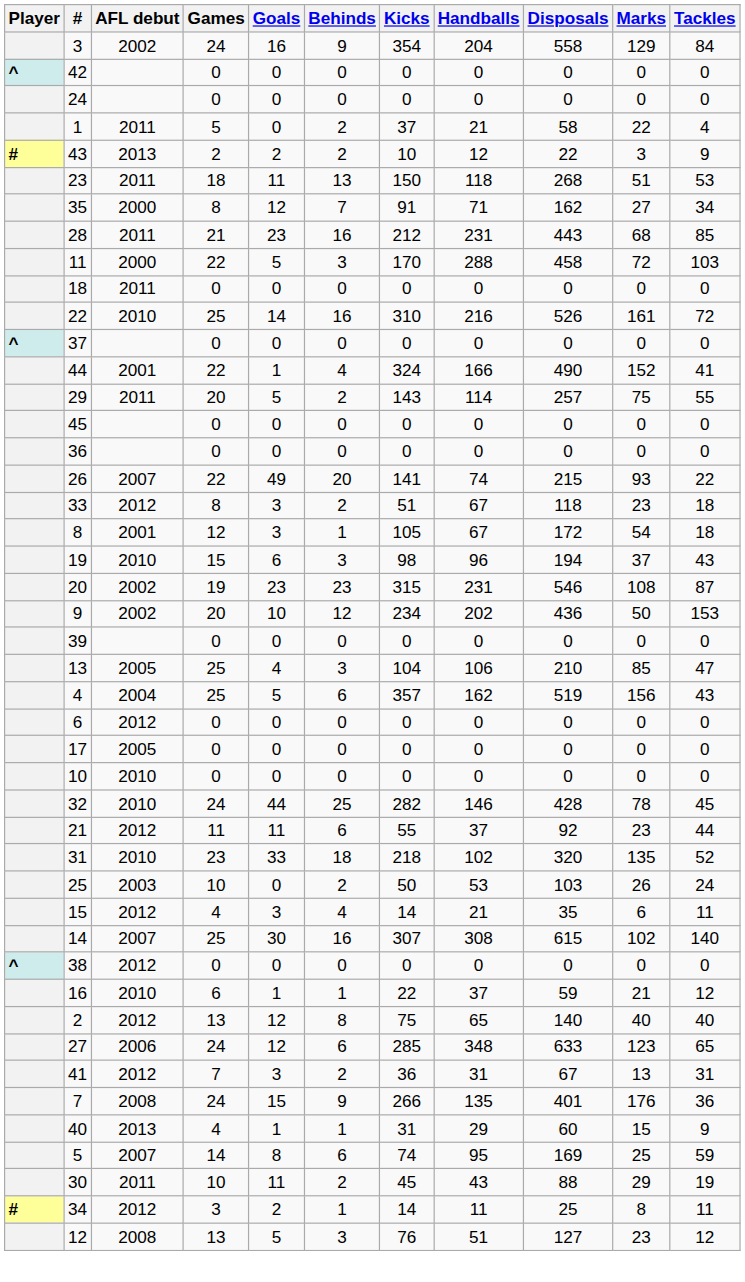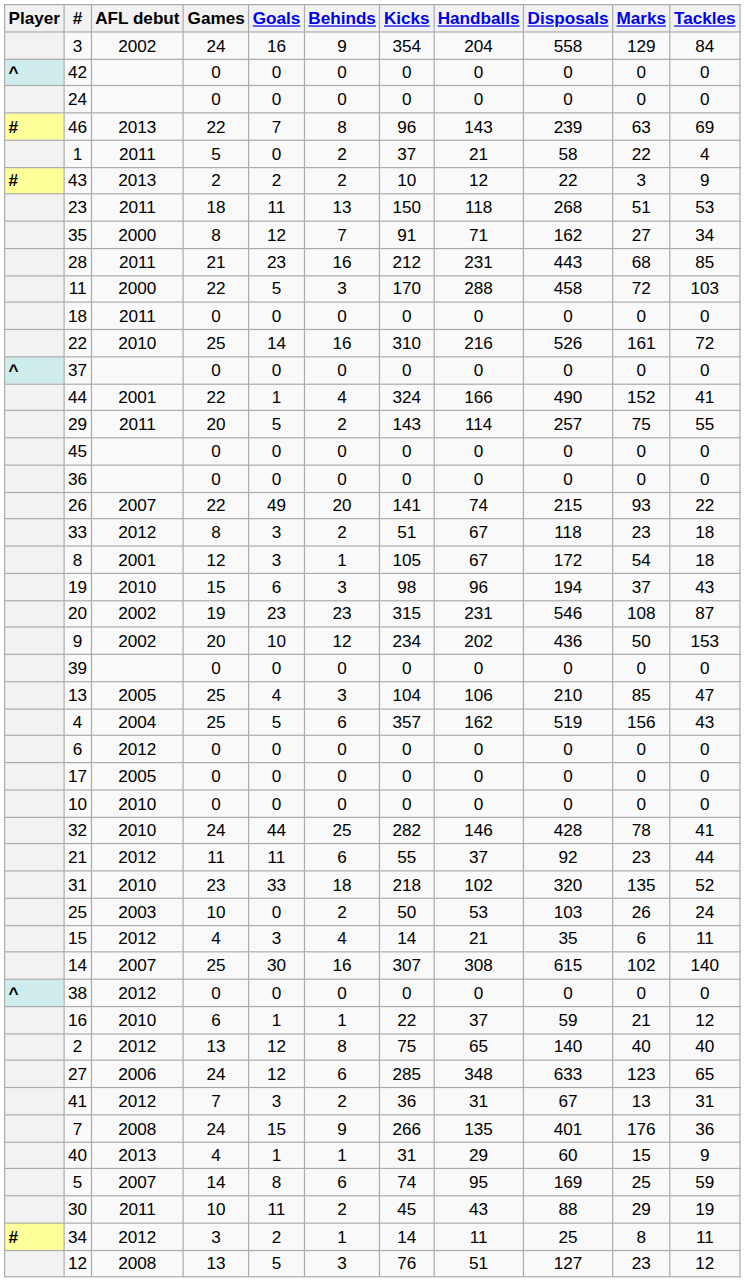+ row: # | 46 | 2013 | 22 | 7 | 8 | 96 | 143 | 239 | 63 | 69
32 | Tackles: 45 -> 41
